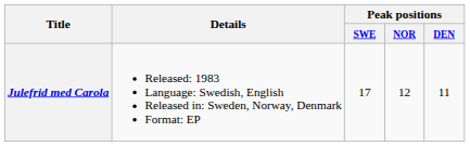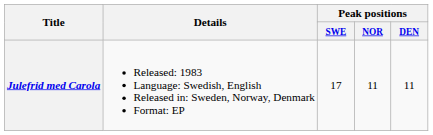Julefrid med Carola | Peak positions / NOR: 12 -> 11
